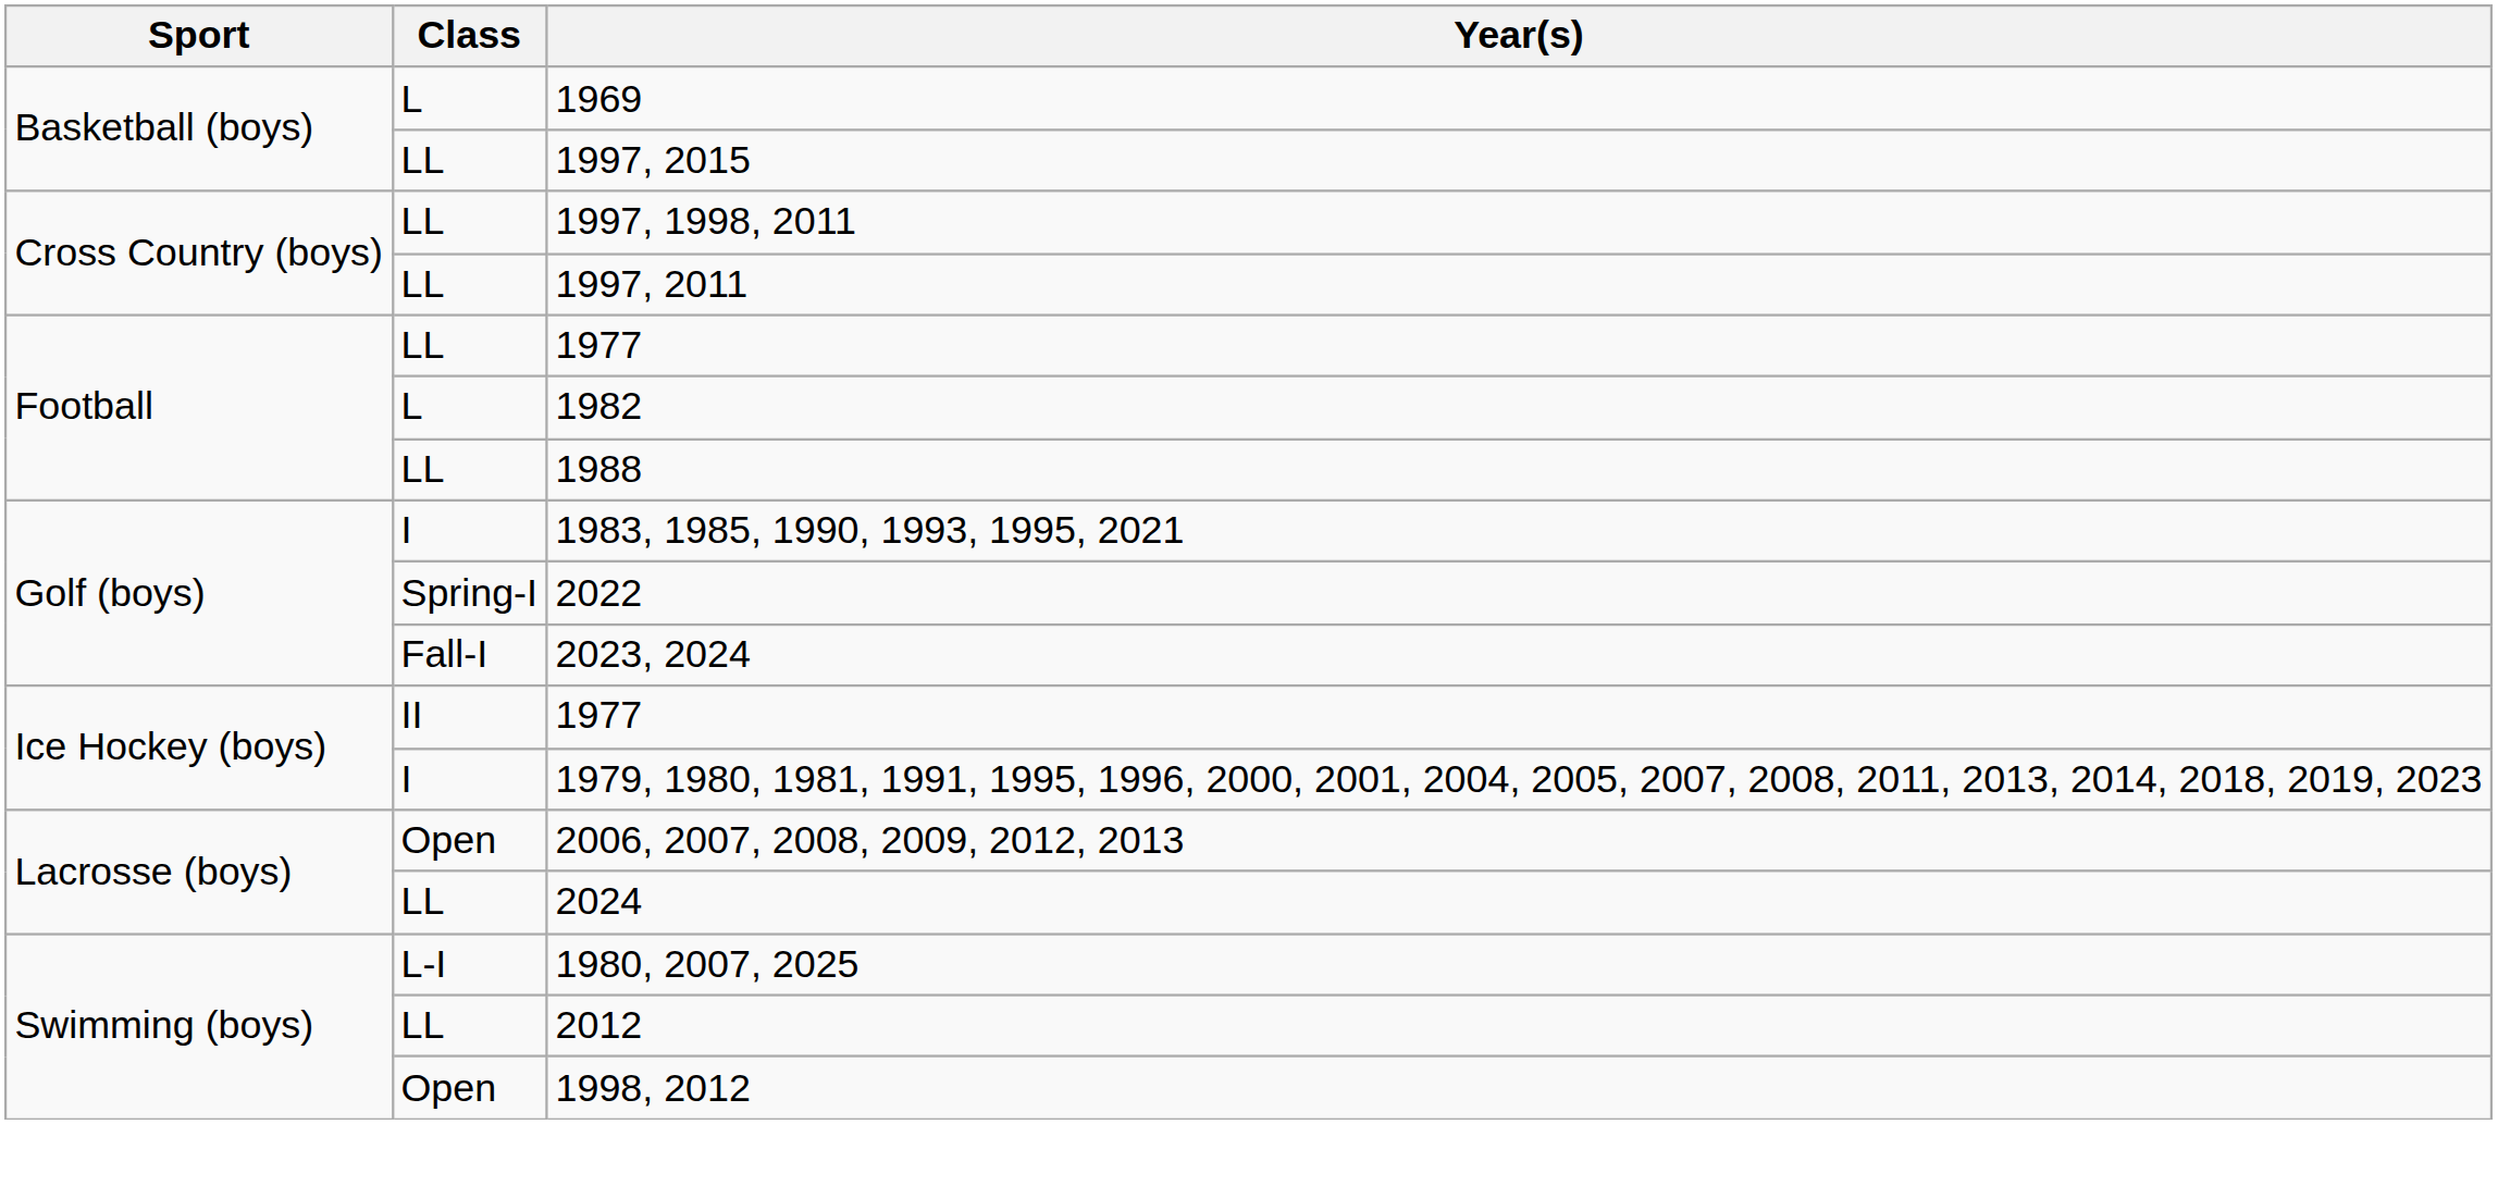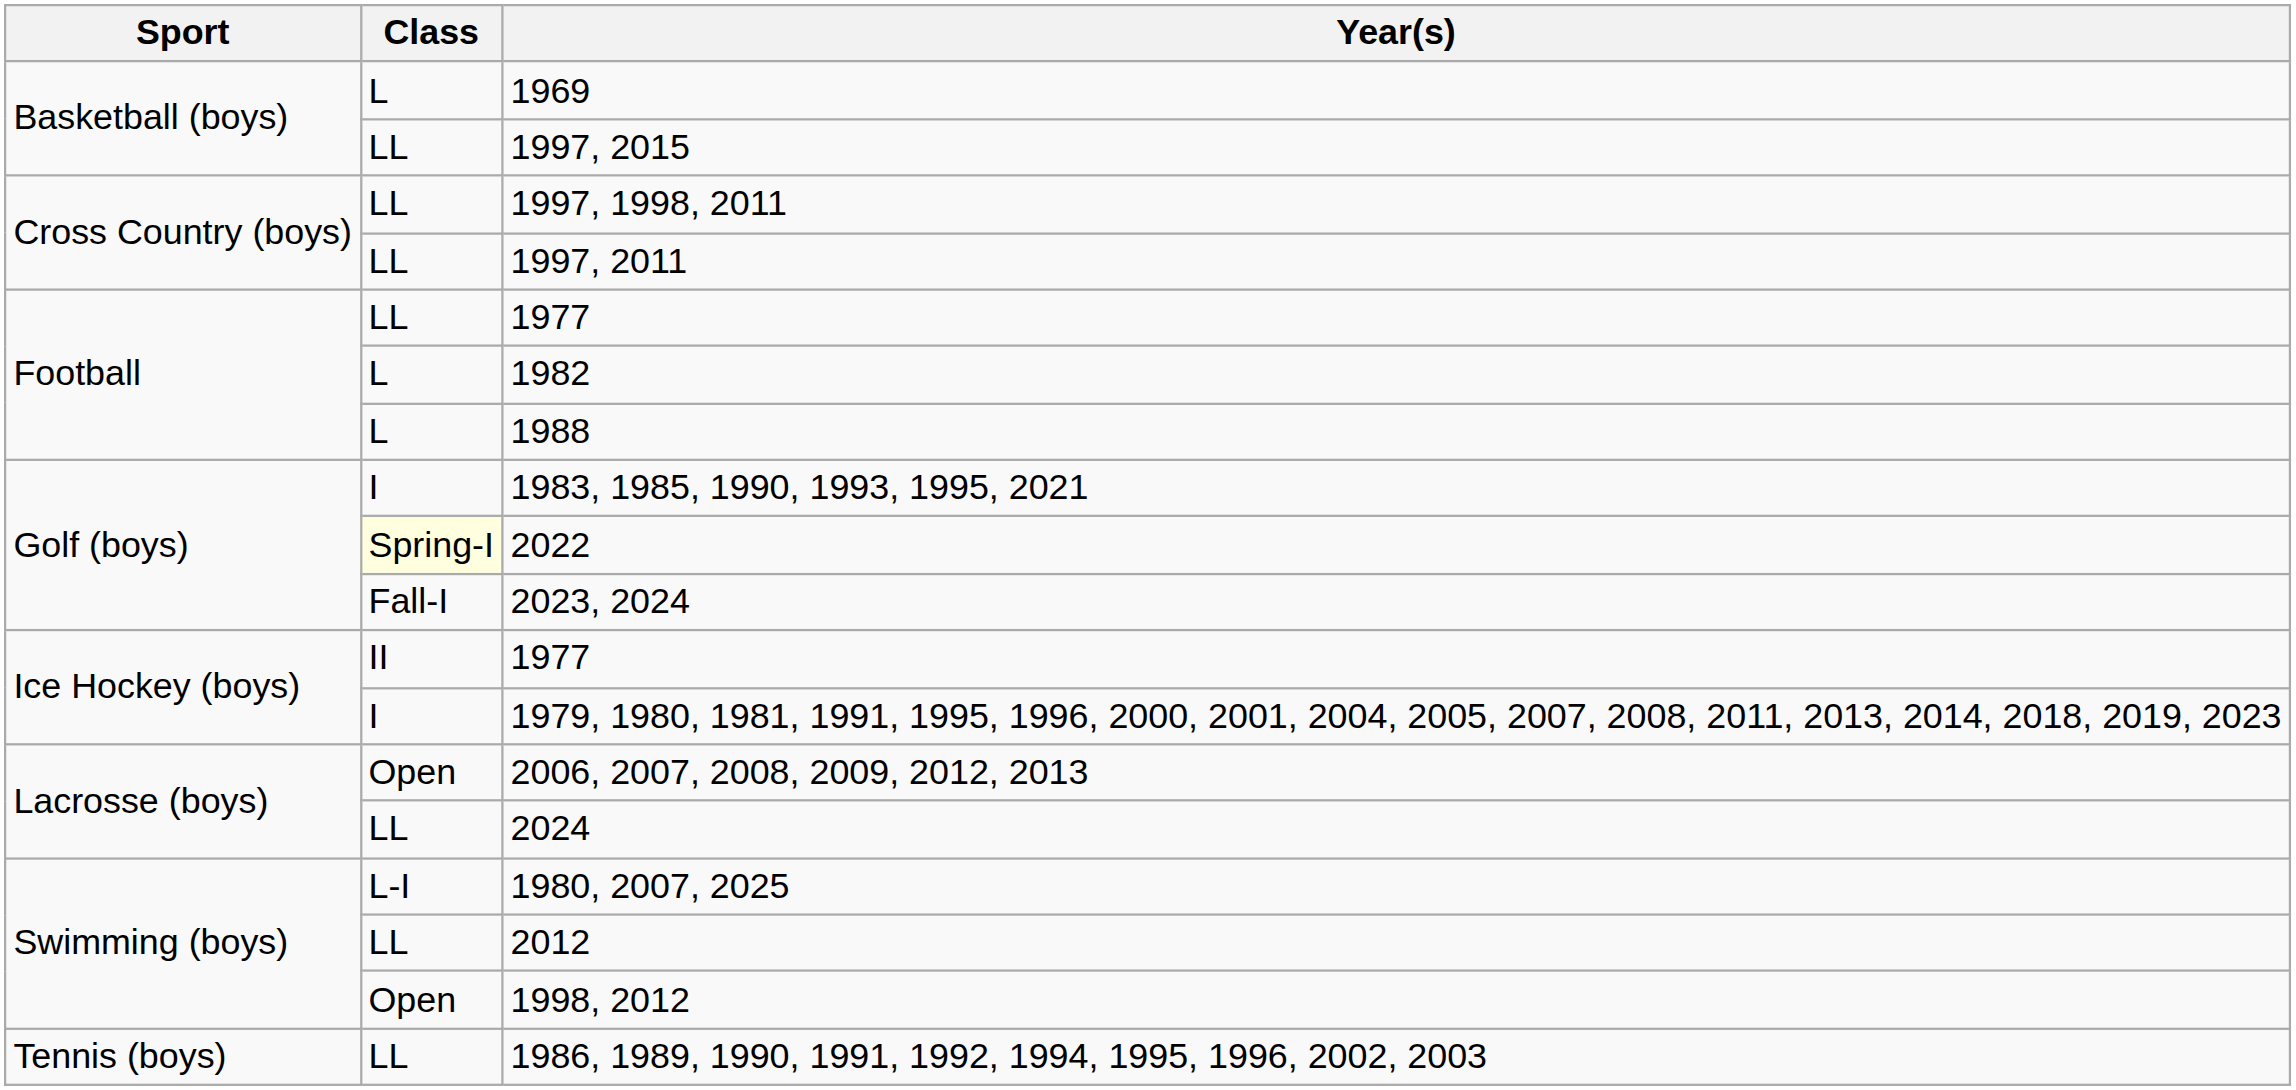1988 | Class: LL -> L
2022 | Class: no background -> lightyellow background
+ row: Tennis (boys) | LL | 1986, 1989, 1990, 1991, 1992, 1994, 1995, 1996, 2002, 2003
